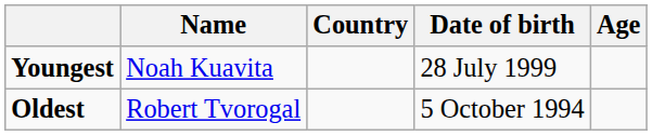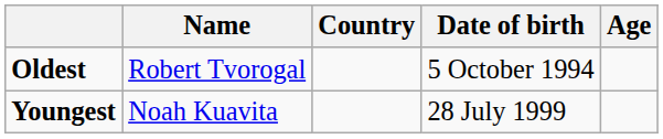rows swapped: Youngest <-> Oldest
